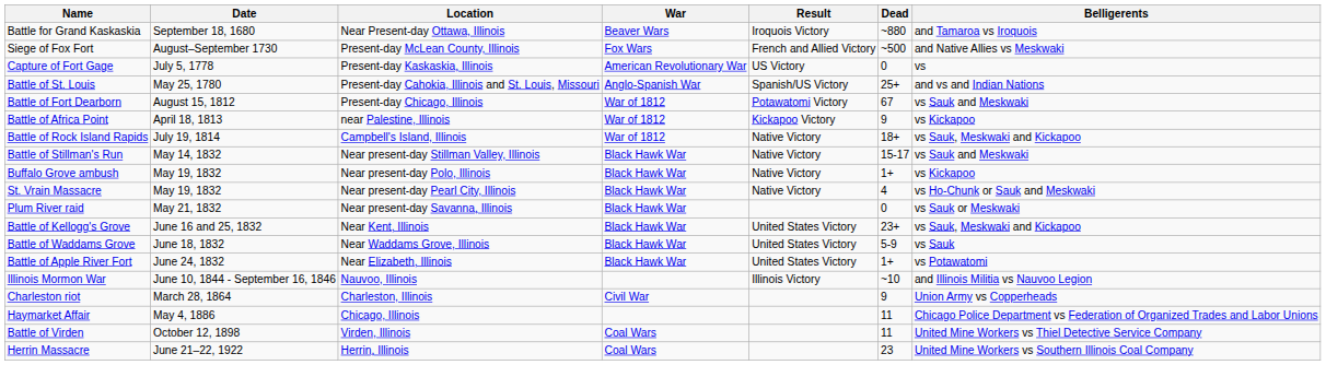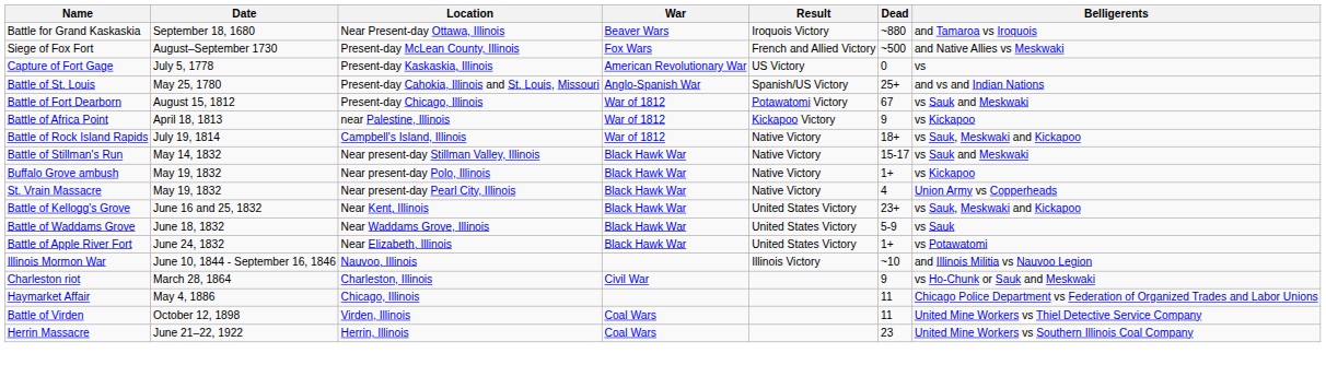St. Vrain Massacre | Belligerents: vs Ho-Chunk or Sauk and Meskwaki -> Union Army vs Copperheads
- row: Plum River raid | May 21, 1832 | Near present-day Savanna, Illinois | Black Hawk War | 0 | vs Sauk or Meskwaki
Charleston riot | Belligerents: Union Army vs Copperheads -> vs Ho-Chunk or Sauk and Meskwaki
